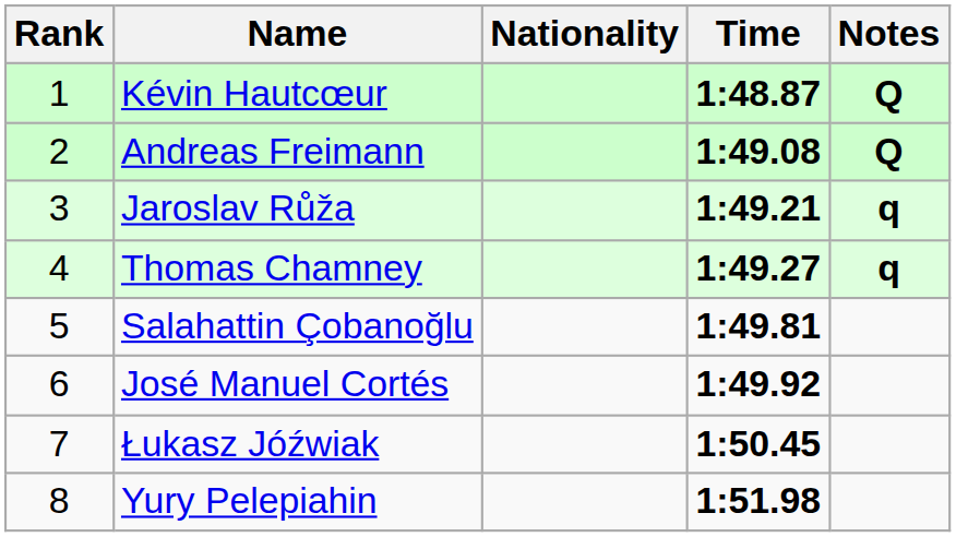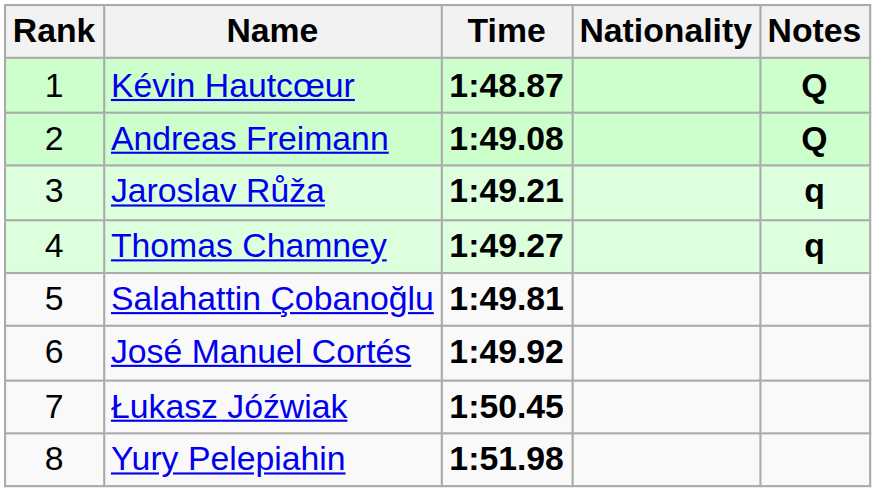columns swapped: Nationality <-> Time
